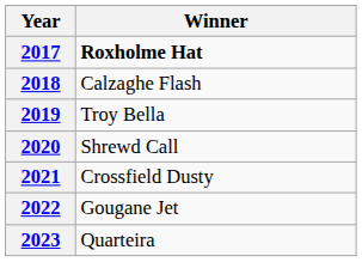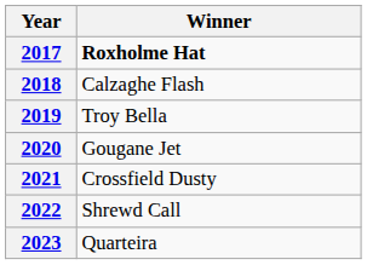2020 | Winner: Shrewd Call -> Gougane Jet
2022 | Winner: Gougane Jet -> Shrewd Call
